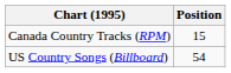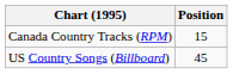US Country Songs (Billboard) | Position: 54 -> 45
